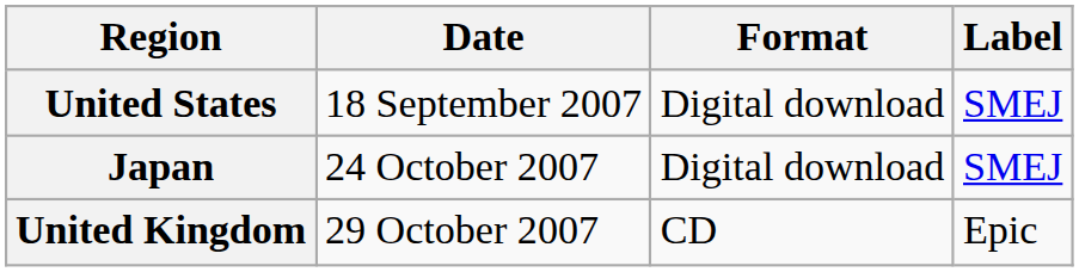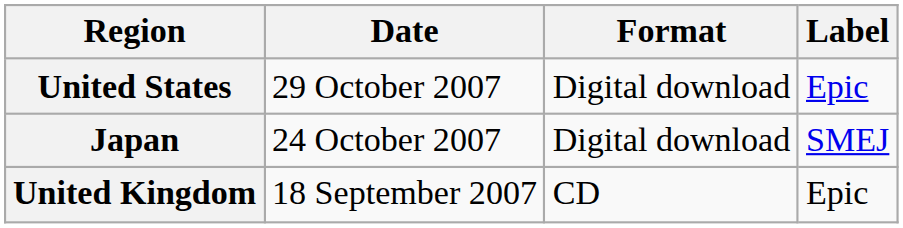United States | Date: 18 September 2007 -> 29 October 2007
United States | Label: SMEJ -> Epic
United Kingdom | Date: 29 October 2007 -> 18 September 2007
